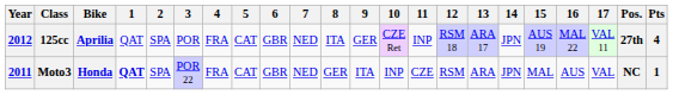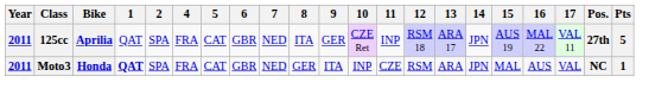- column: 3 | POR | POR 22
125cc | Year: 2012 -> 2011
125cc | Pts: 4 -> 5
